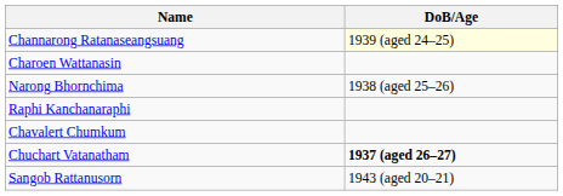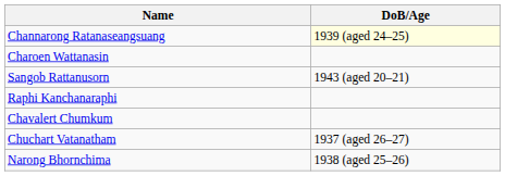rows swapped: Narong Bhornchima <-> Sangob Rattanusorn
Chuchart Vatanatham | DoB/Age: bold -> normal
